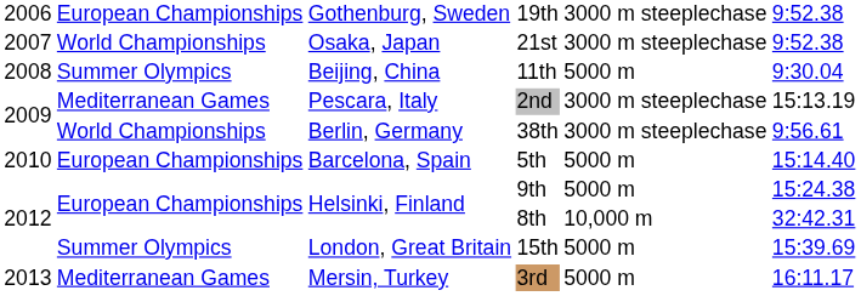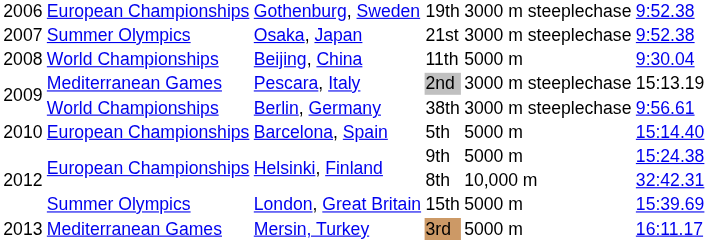21st | column 2: World Championships -> Summer Olympics
11th | column 2: Summer Olympics -> World Championships
